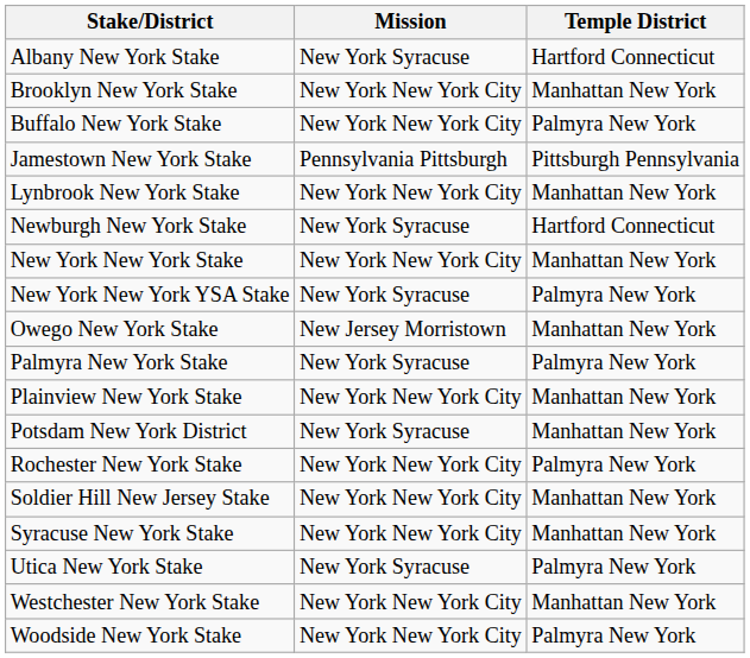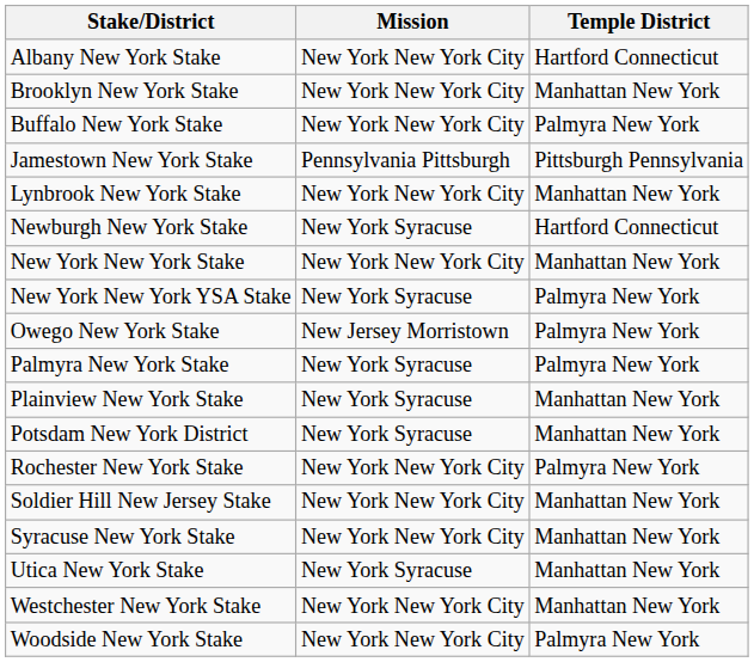Albany New York Stake | Mission: New York Syracuse -> New York New York City
Owego New York Stake | Temple District: Manhattan New York -> Palmyra New York
Plainview New York Stake | Mission: New York New York City -> New York Syracuse
Utica New York Stake | Temple District: Palmyra New York -> Manhattan New York
